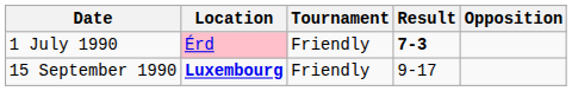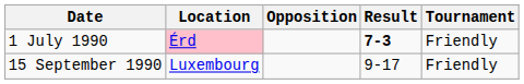columns swapped: Opposition <-> Tournament
15 September 1990 | Location: bold -> normal
